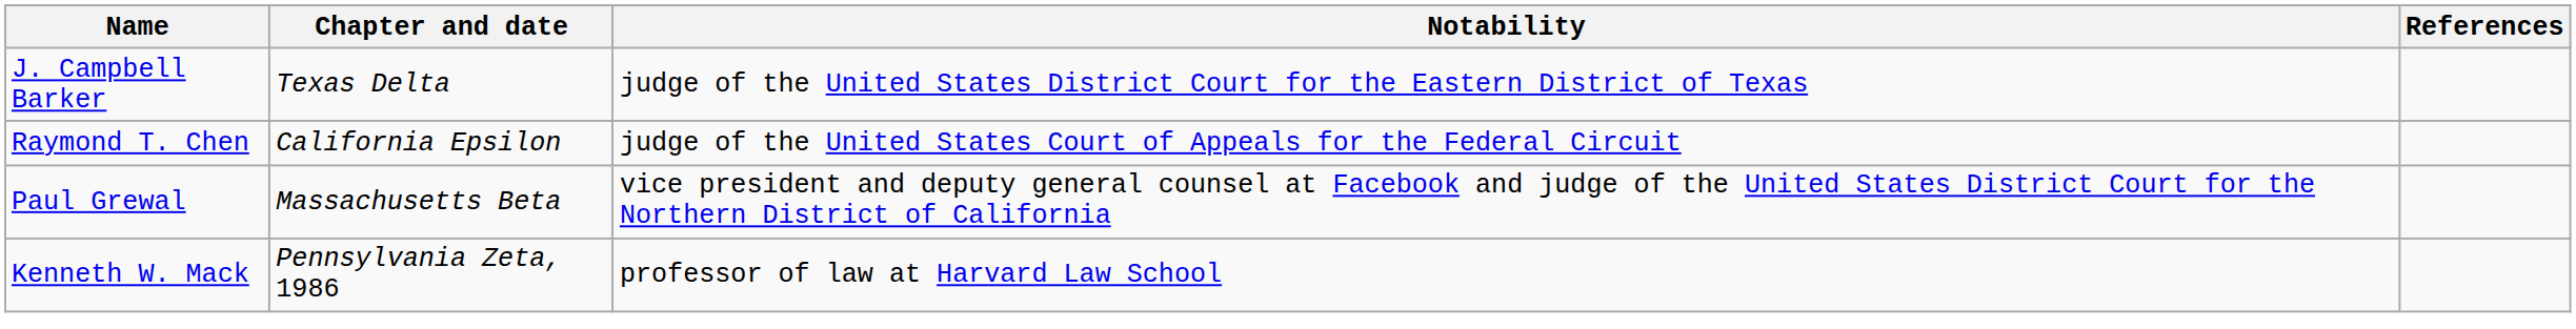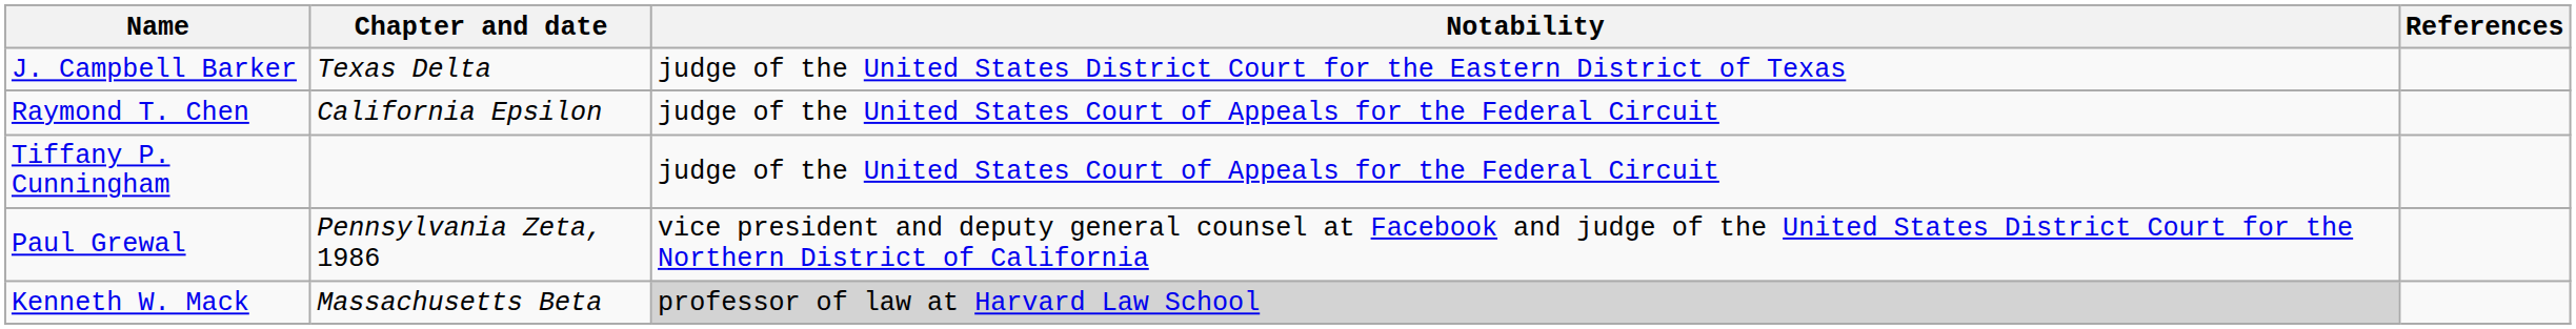+ row: Tiffany P. Cunningham | judge of the United States Court of Appeals for the Federal Circuit
Paul Grewal | Chapter and date: Massachusetts Beta -> Pennsylvania Zeta, 1986
Kenneth W. Mack | Chapter and date: Pennsylvania Zeta, 1986 -> Massachusetts Beta
Kenneth W. Mack | Notability: no background -> lightgrey background
